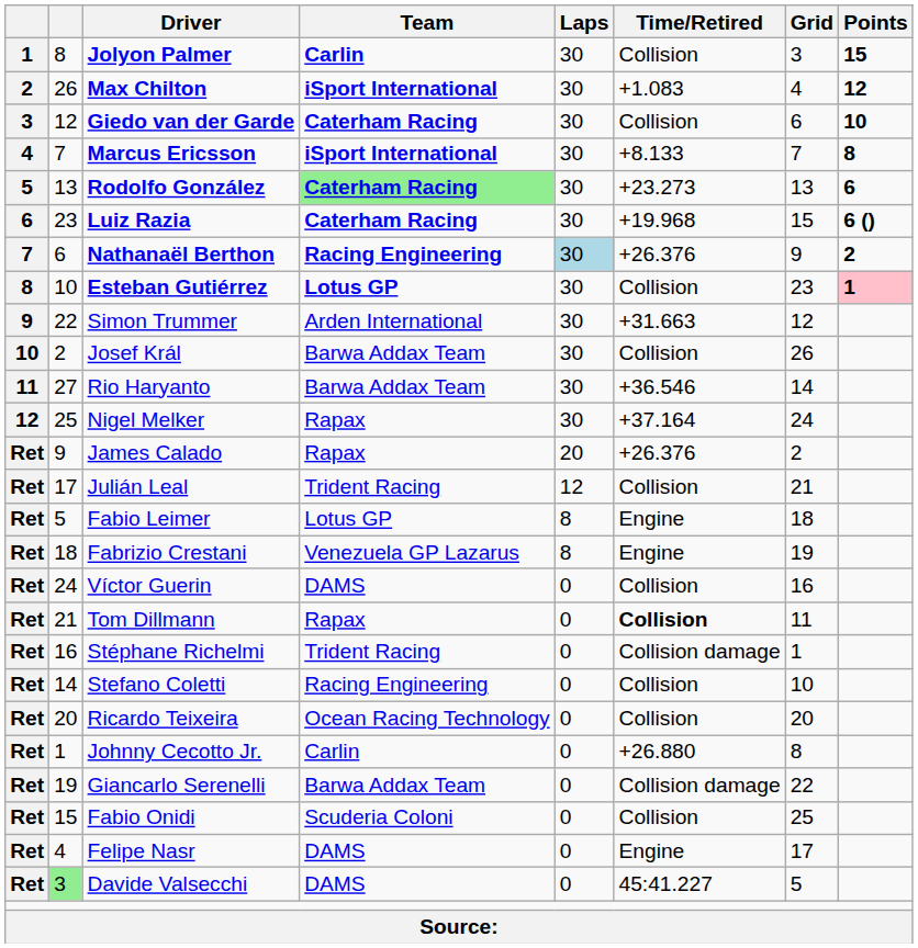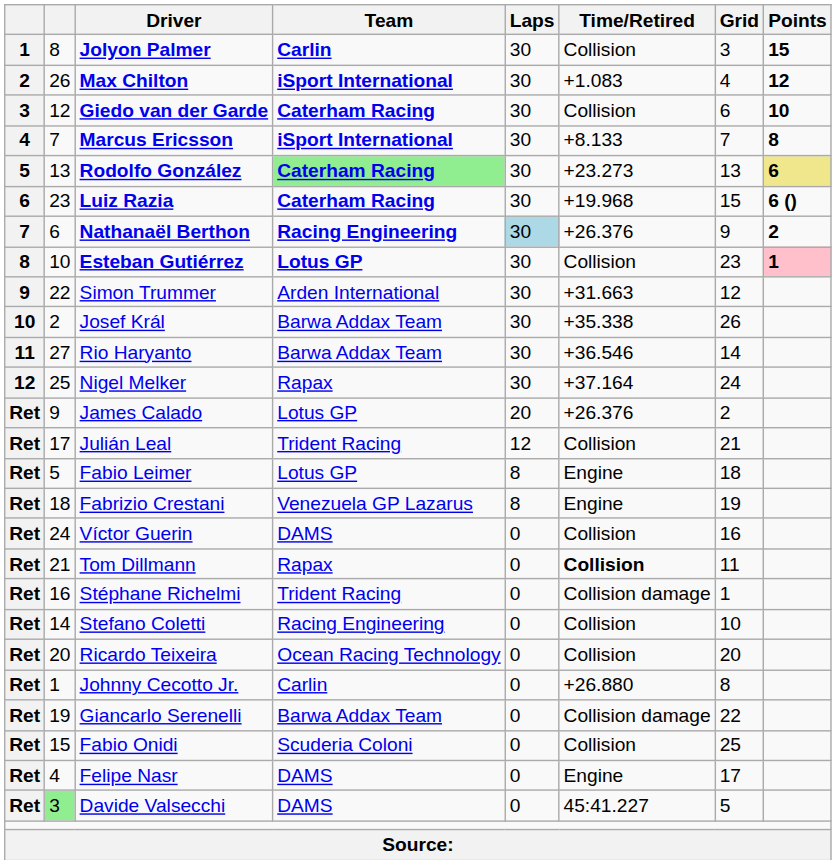Rodolfo González | Points: no background -> khaki background
Josef Král | Time/Retired: Collision -> +35.338
James Calado | Team: Rapax -> Lotus GP
